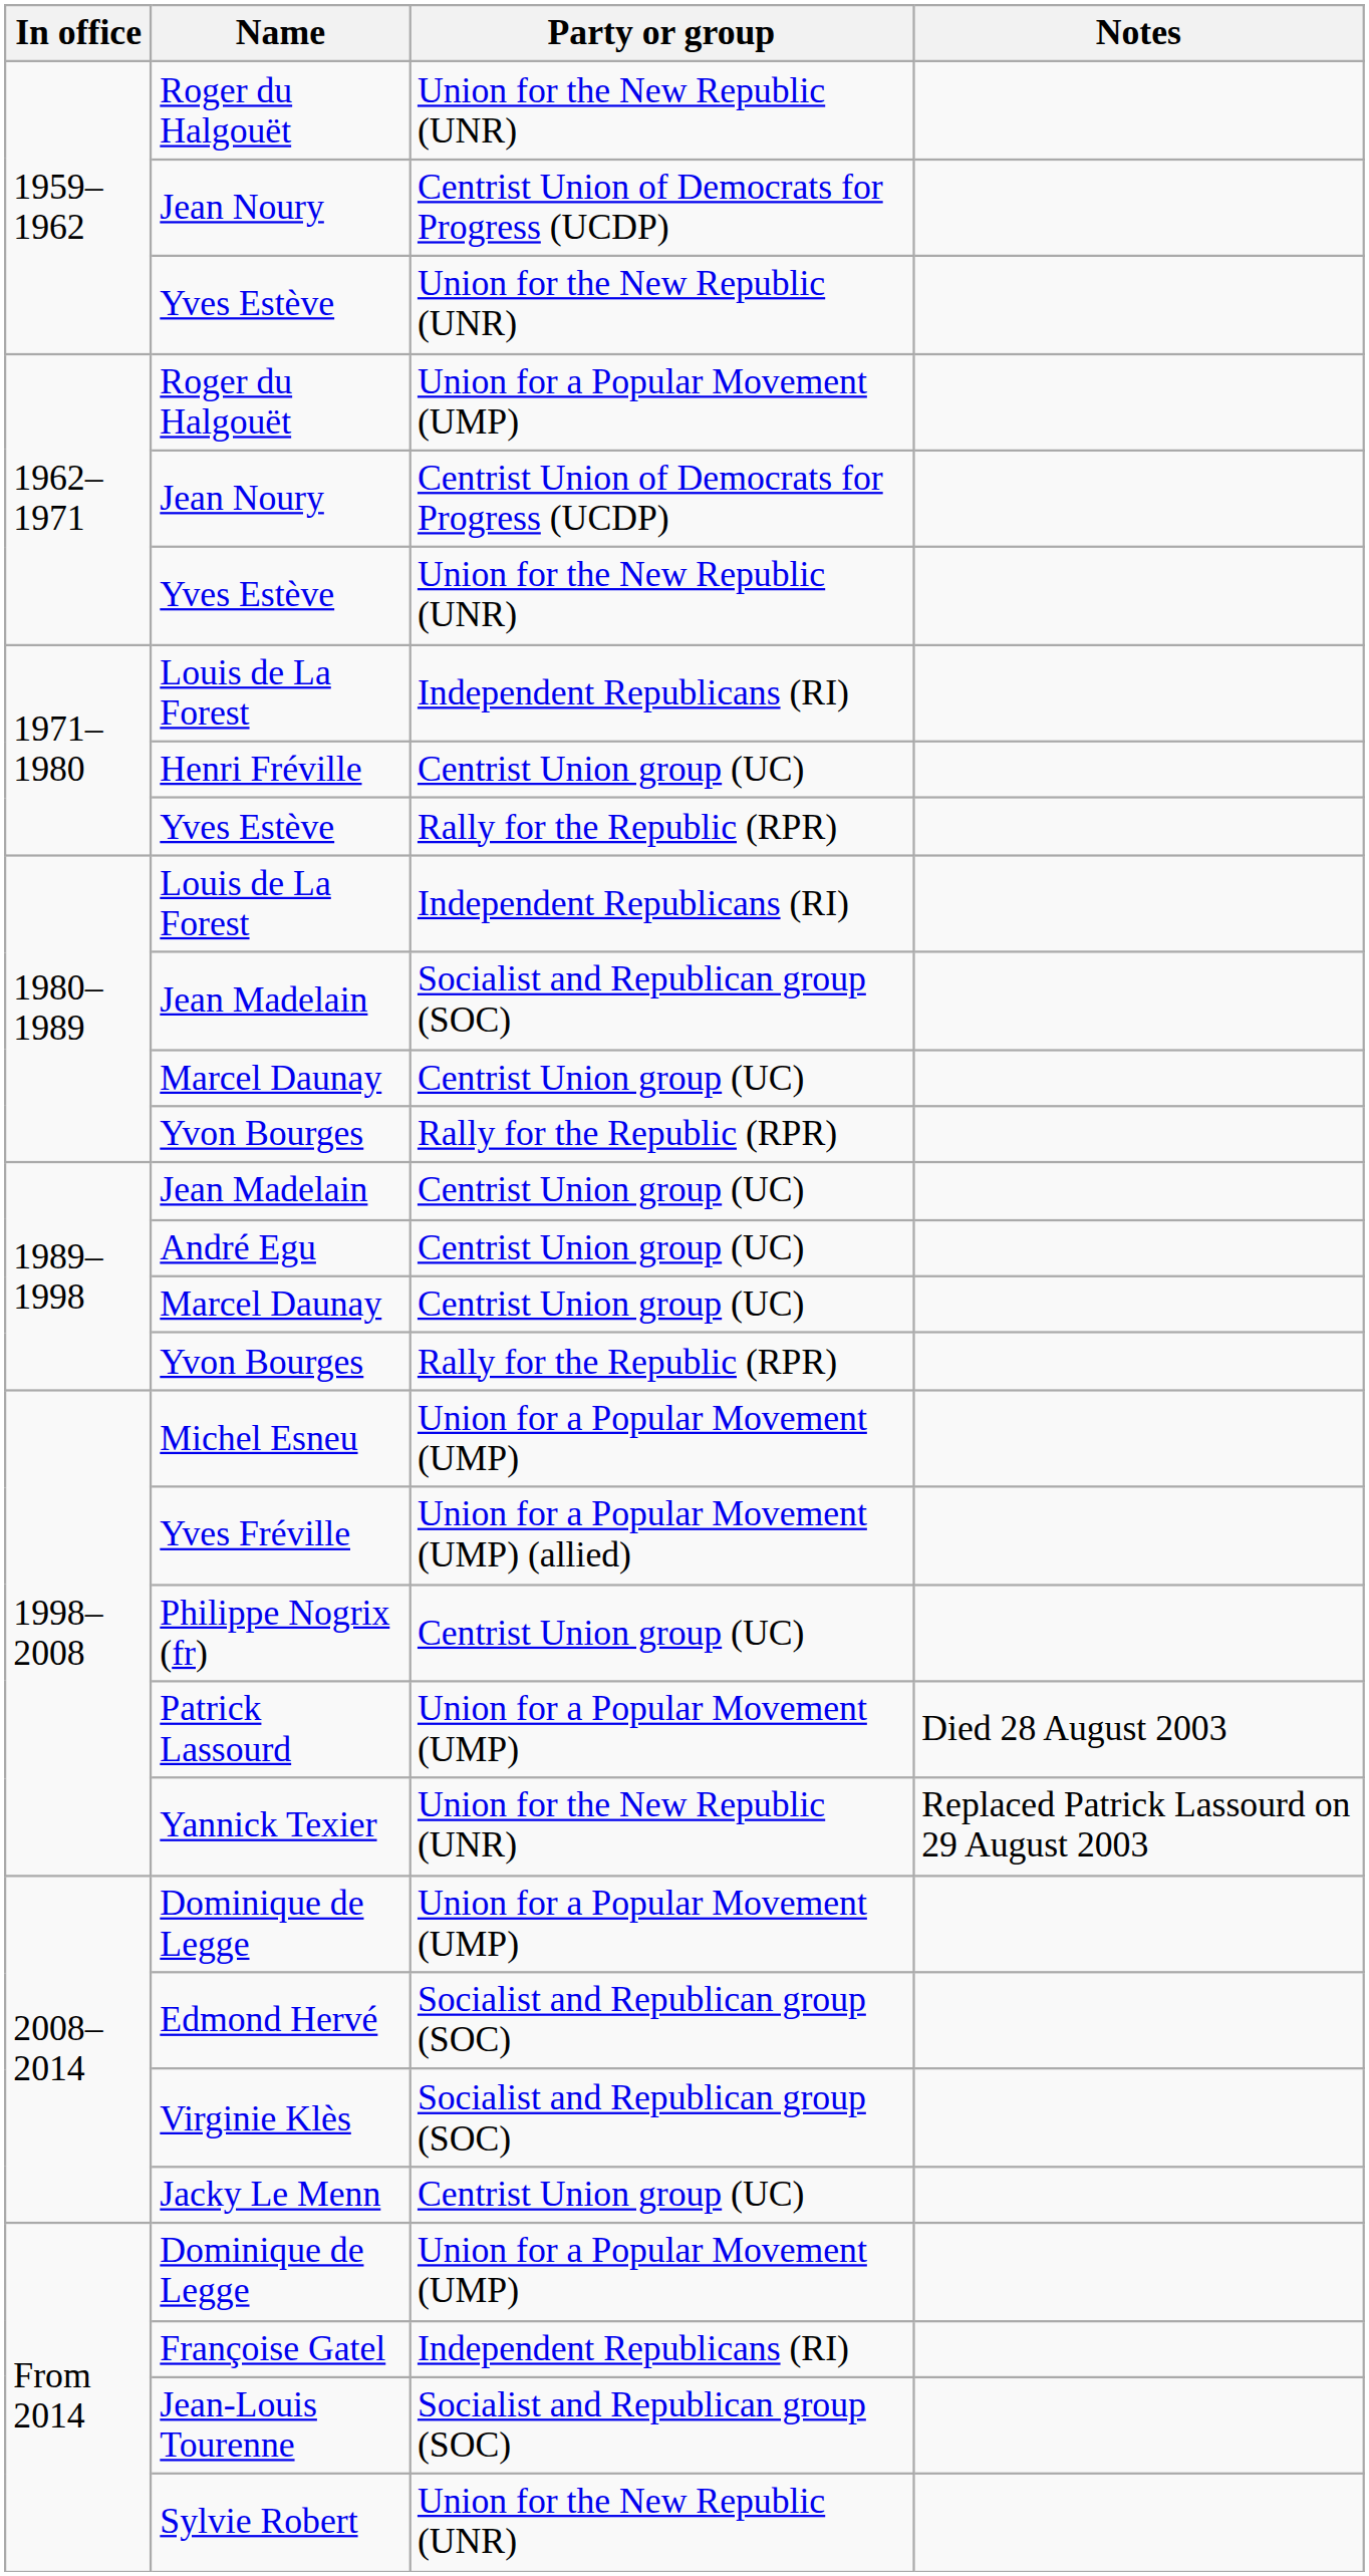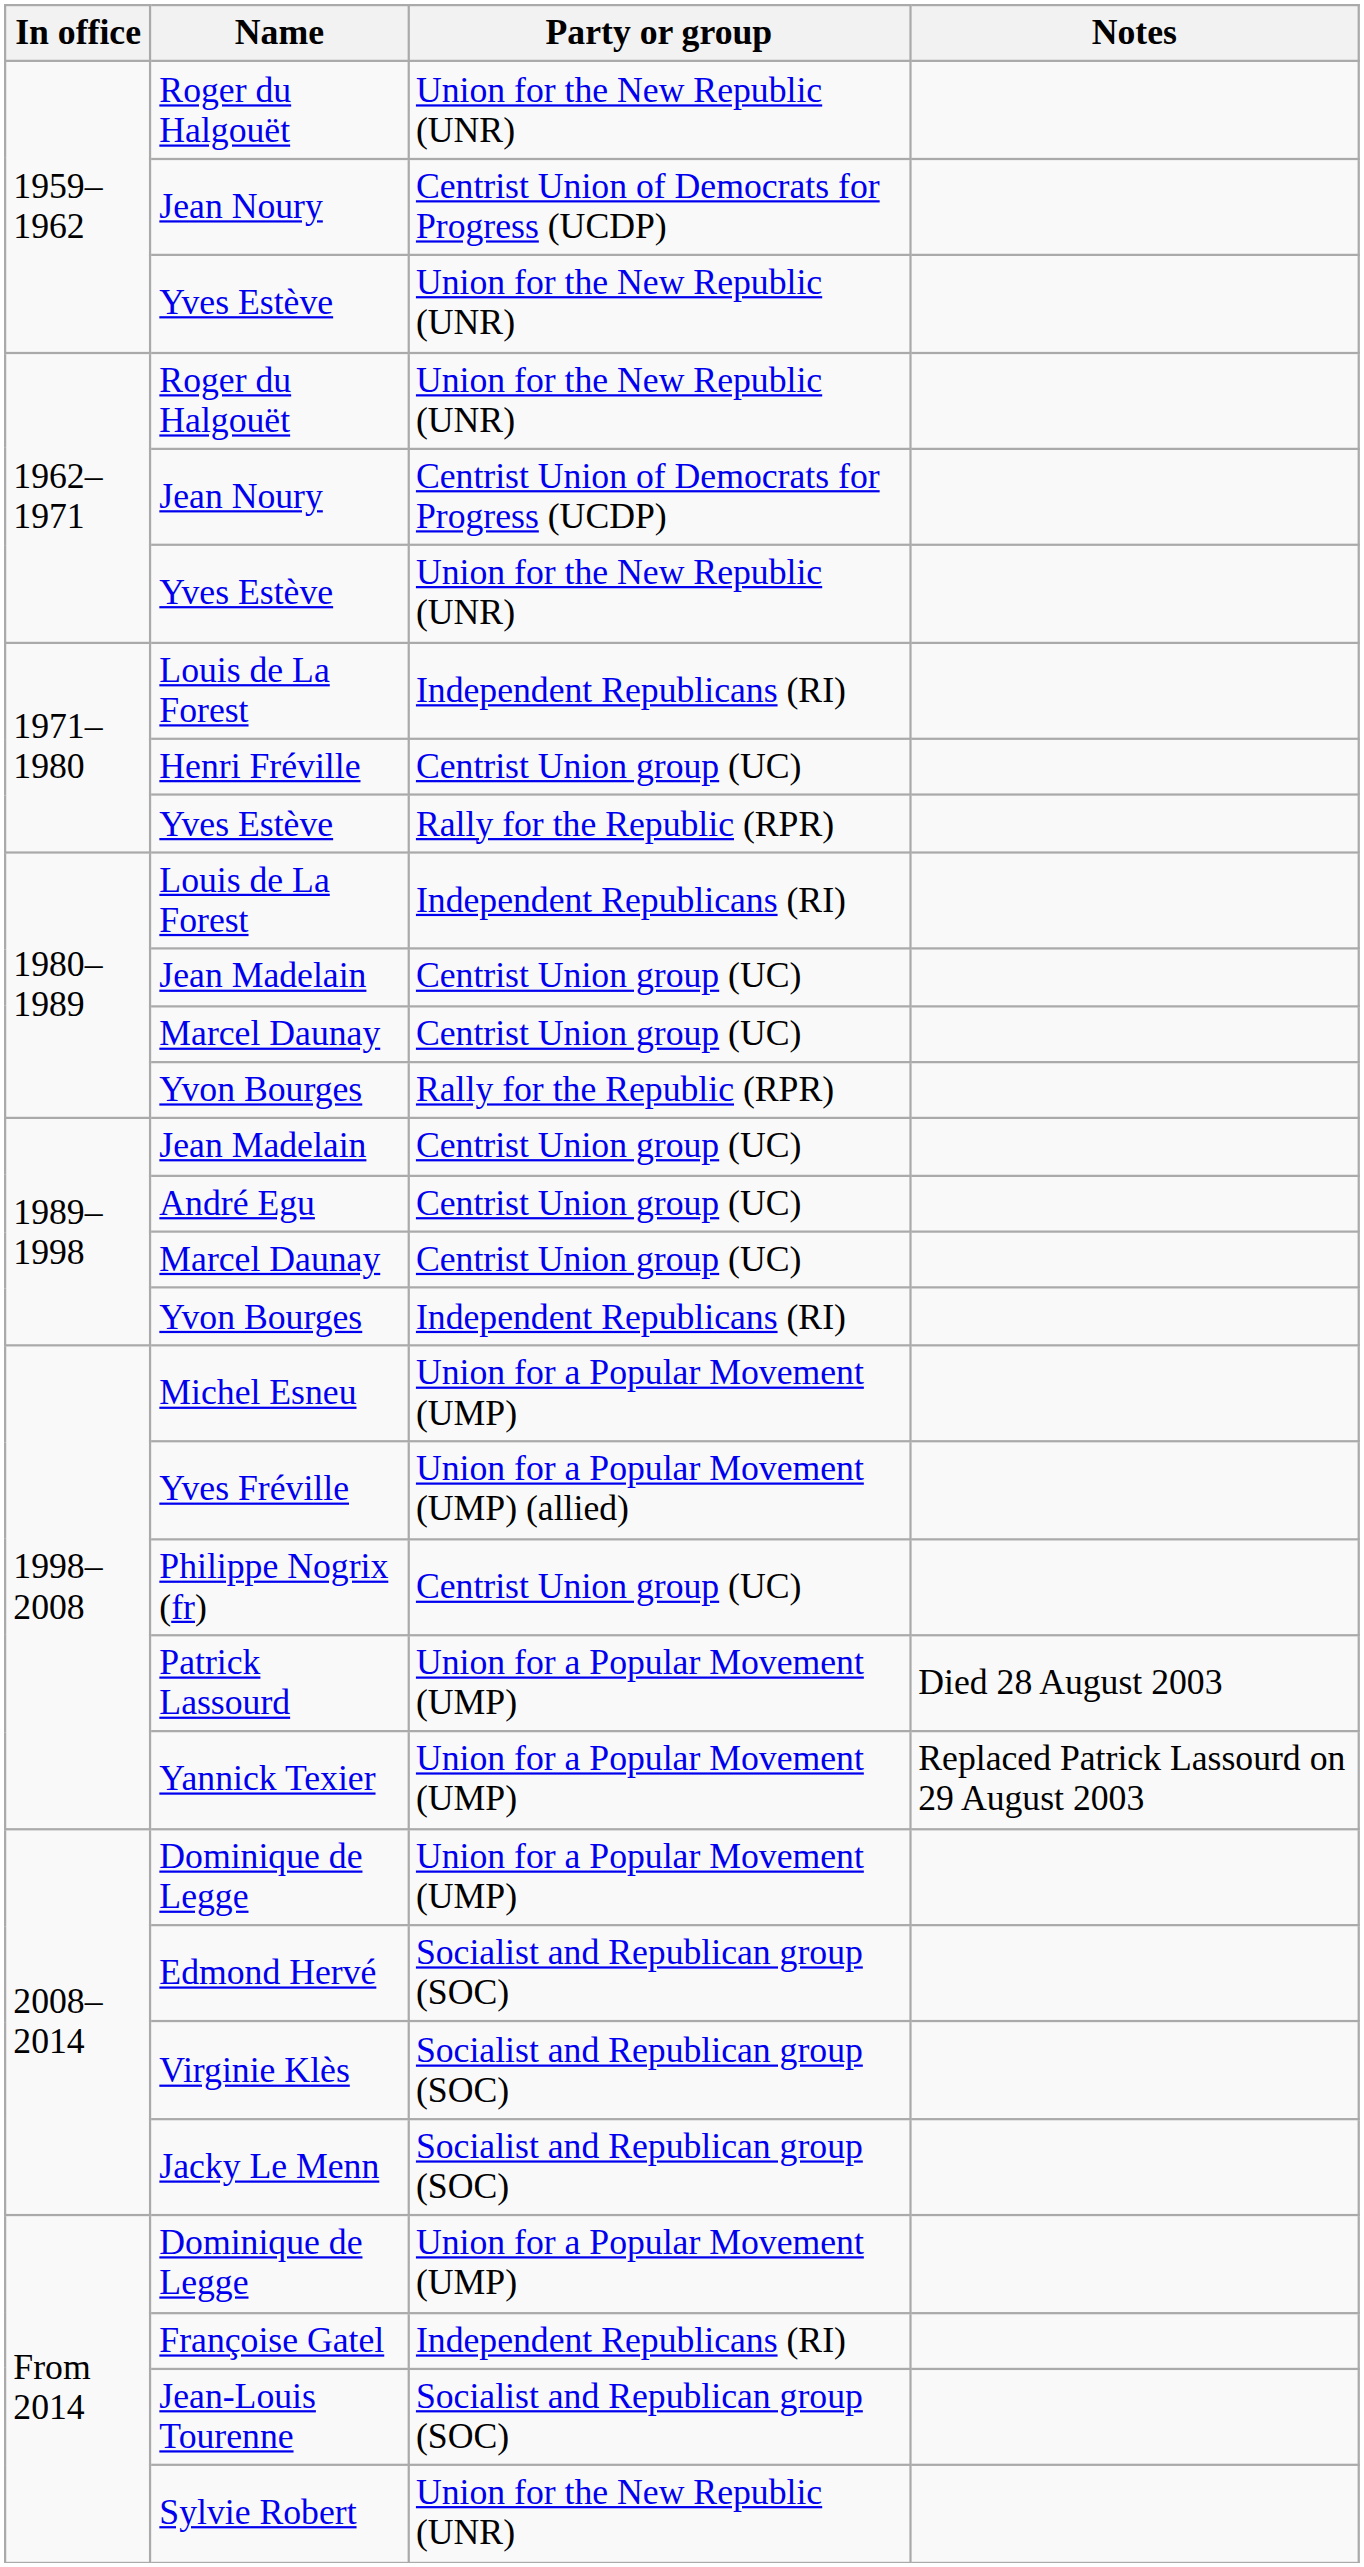1962–1971 / Roger du Halgouët | Party or group: Union for a Popular Movement (UMP) -> Union for the New Republic (UNR)
1980–1989 / Jean Madelain | Party or group: Socialist and Republican group (SOC) -> Centrist Union group (UC)
1989–1998 / Yvon Bourges | Party or group: Rally for the Republic (RPR) -> Independent Republicans (RI)
Yannick Texier | Party or group: Union for the New Republic (UNR) -> Union for a Popular Movement (UMP)
Jacky Le Menn | Party or group: Centrist Union group (UC) -> Socialist and Republican group (SOC)
